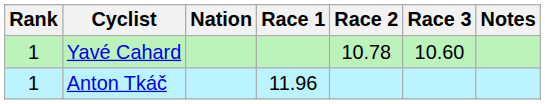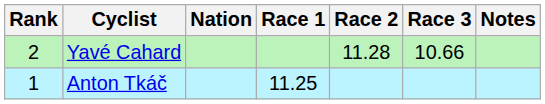Yavé Cahard | Rank: 1 -> 2
Yavé Cahard | Race 2: 10.78 -> 11.28
Yavé Cahard | Race 3: 10.60 -> 10.66
Anton Tkáč | Race 1: 11.96 -> 11.25
